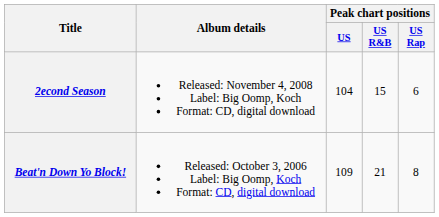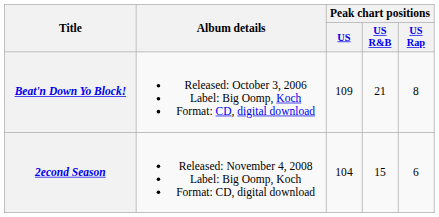rows swapped: Beat'n Down Yo Block! <-> 2econd Season
